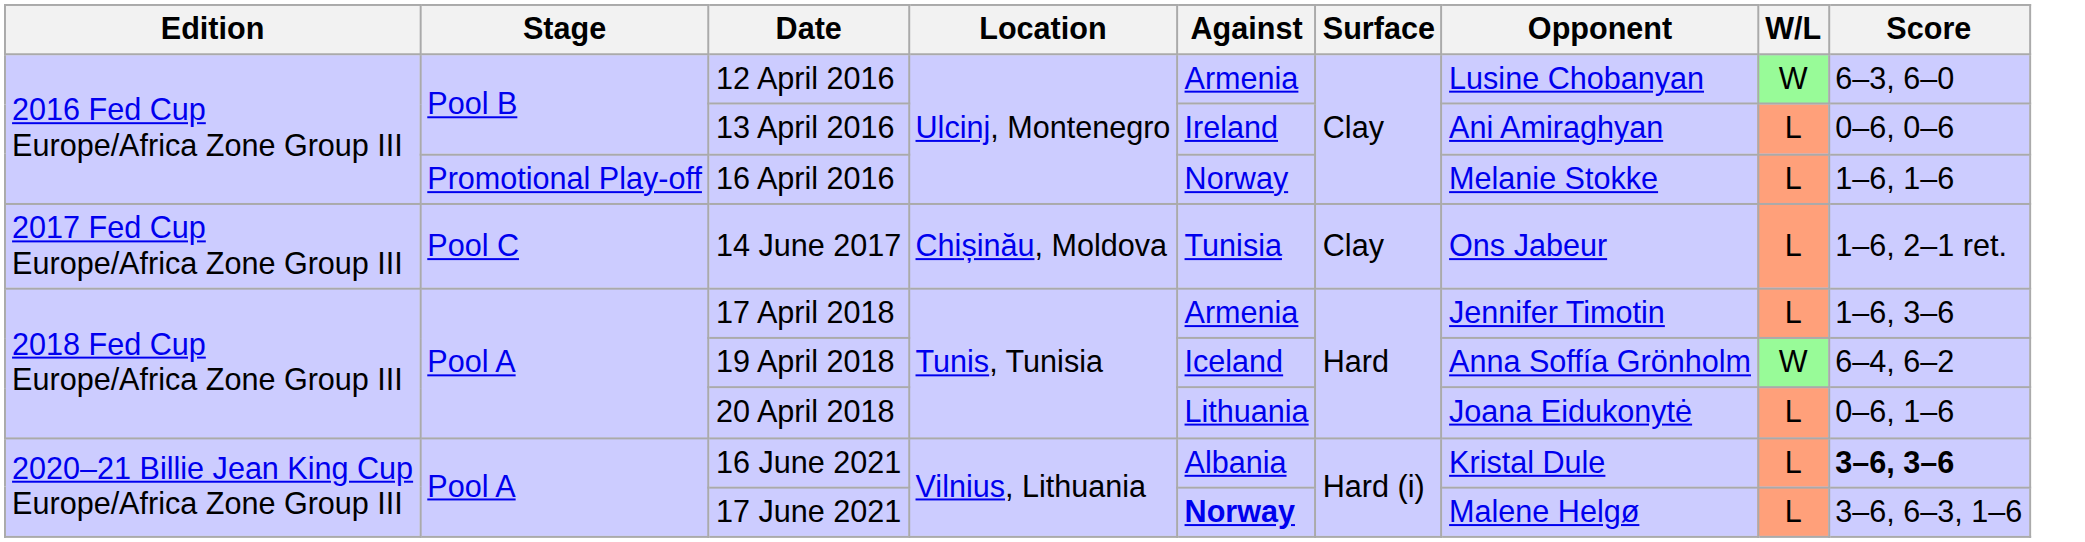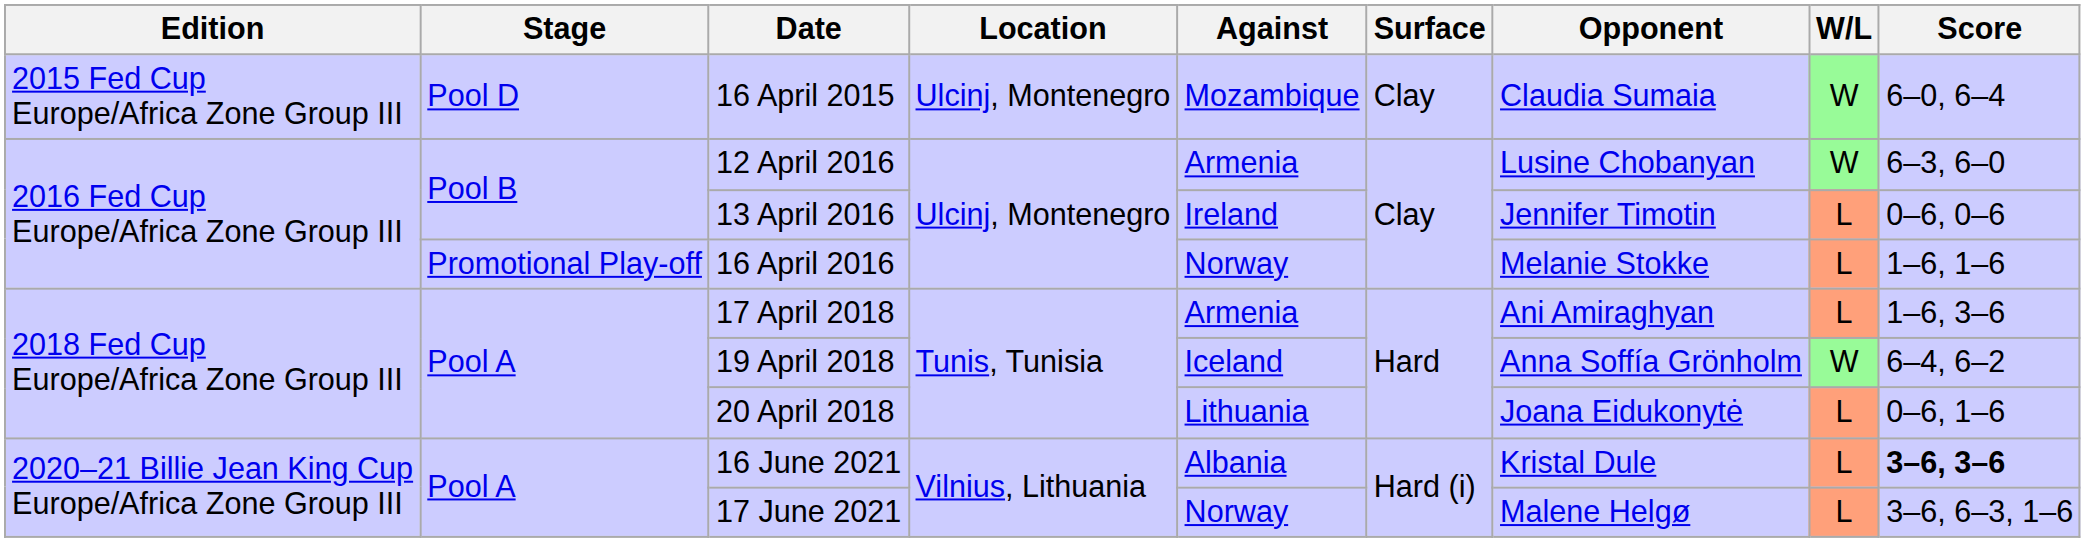+ row: 2015 Fed Cup Europe/Africa Zone Group III | Pool D | 16 April 2015 | Ulcinj, Montenegro | Mozambique | Clay | Claudia Sumaia | W | 6–0, 6–4
13 April 2016 | Opponent: Ani Amiraghyan -> Jennifer Timotin
- row: 2017 Fed Cup Europe/Africa Zone Group III | Pool C | 14 June 2017 | Chișinău, Moldova | Tunisia | Clay | Ons Jabeur | L | 1–6, 2–1 ret.
17 April 2018 | Opponent: Jennifer Timotin -> Ani Amiraghyan
17 June 2021 | Against: bold -> normal
